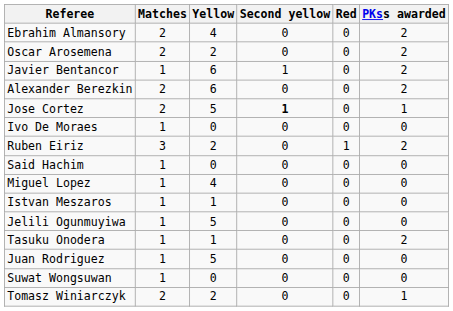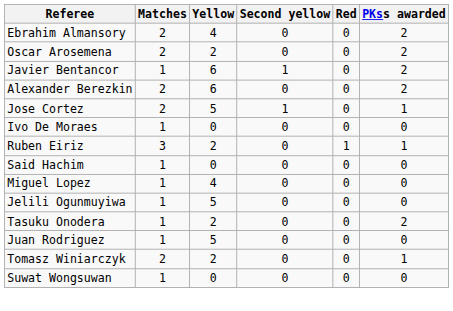Jose Cortez | Second yellow: bold -> normal
Ruben Eiriz | PKss awarded: 2 -> 1
- row: Istvan Meszaros | 1 | 1 | 0 | 0 | 0
Tasuku Onodera | Yellow: 1 -> 2
rows swapped: Tomasz Winiarczyk <-> Suwat Wongsuwan
